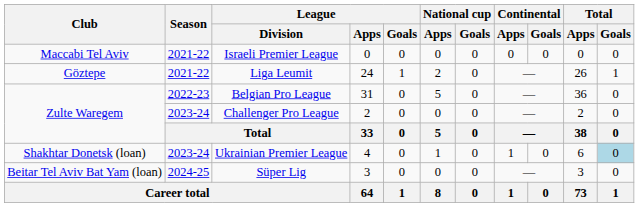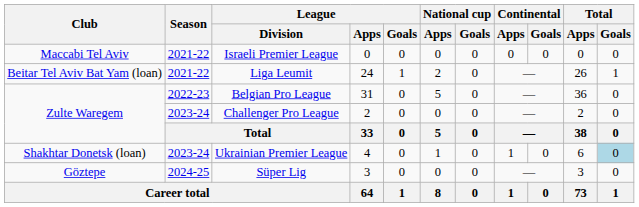Liga Leumit | Club: Göztepe -> Beitar Tel Aviv Bat Yam (loan)
Süper Lig | Club: Beitar Tel Aviv Bat Yam (loan) -> Göztepe
